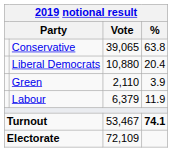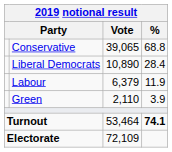Conservative | %: 63.8 -> 68.8
Liberal Democrats | Vote: 10,880 -> 10,890
Liberal Democrats | %: 20.4 -> 28.4
rows swapped: Labour <-> Green
Turnout | Vote: 53,467 -> 53,464
